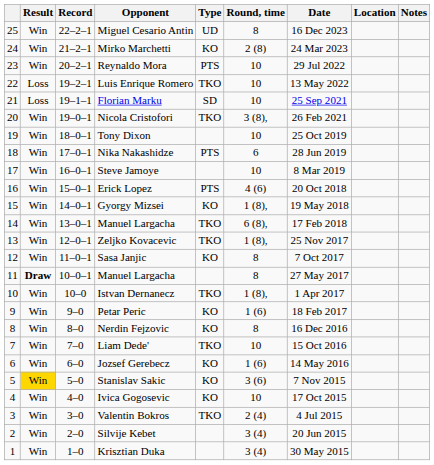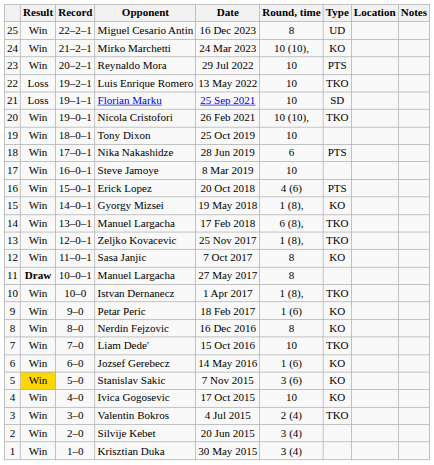columns swapped: Type <-> Date
Mirko Marchetti | Round, time: 2 (8) -> 10 (10),
Nicola Cristofori | Round, time: 3 (8), -> 10 (10),
